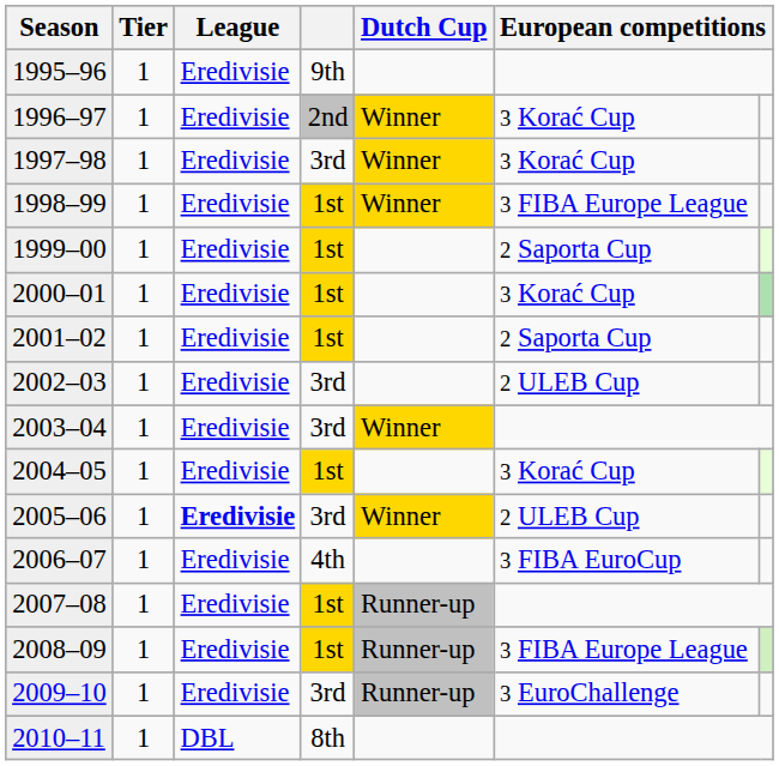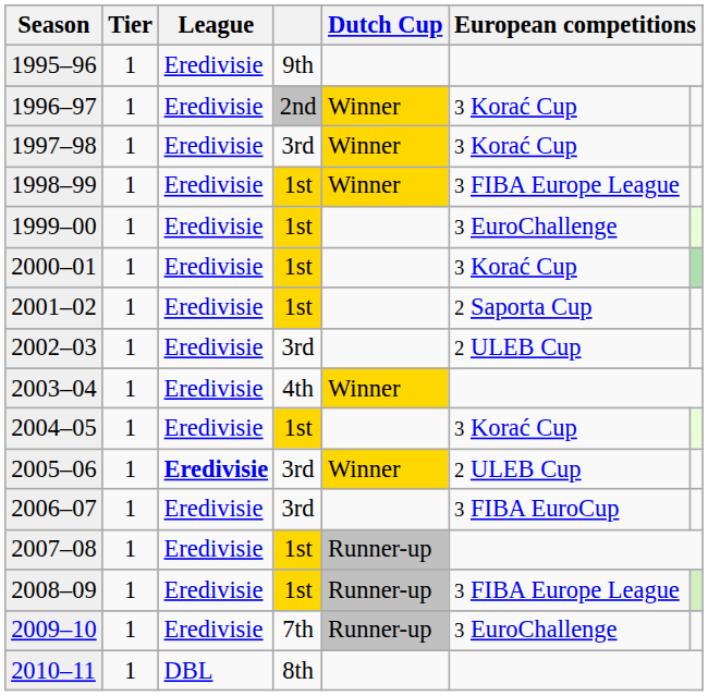1999–00 | column 6: 2 Saporta Cup -> 3 EuroChallenge
2003–04 | column 4: 3rd -> 4th
2006–07 | column 4: 4th -> 3rd
2009–10 | column 4: 3rd -> 7th
